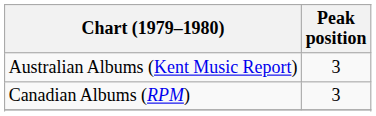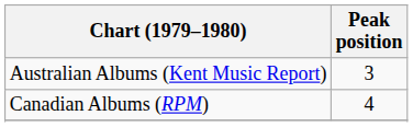Canadian Albums (RPM) | Peak position: 3 -> 4
